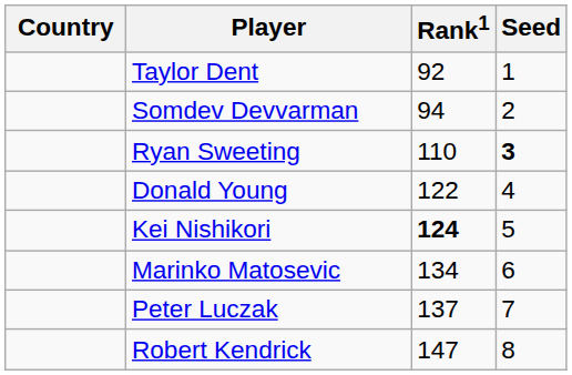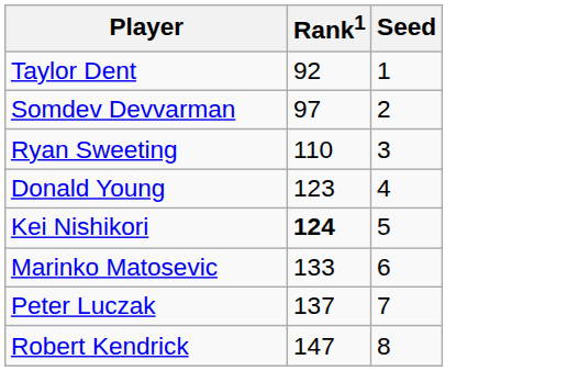- column: Country
Somdev Devvarman | Rank1: 94 -> 97
Ryan Sweeting | Seed: bold -> normal
Donald Young | Rank1: 122 -> 123
Marinko Matosevic | Rank1: 134 -> 133
